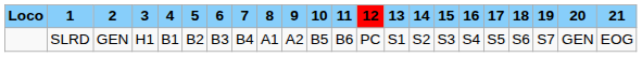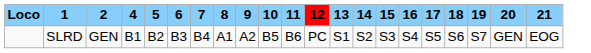- column: 3 | H1
